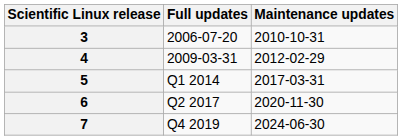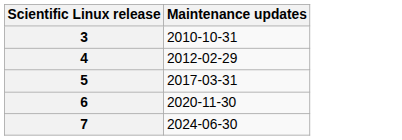- column: Full updates | 2006-07-20 | 2009-03-31 | Q1 2014 | Q2 2017 | Q4 2019
